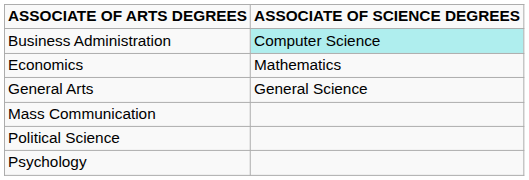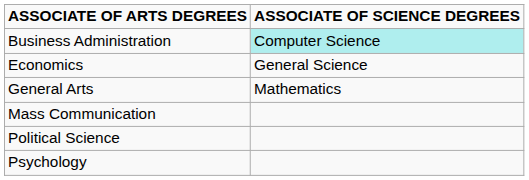Economics | ASSOCIATE OF SCIENCE DEGREES: Mathematics -> General Science
General Arts | ASSOCIATE OF SCIENCE DEGREES: General Science -> Mathematics
